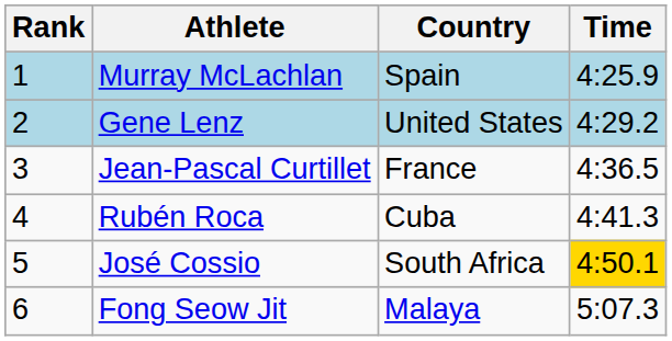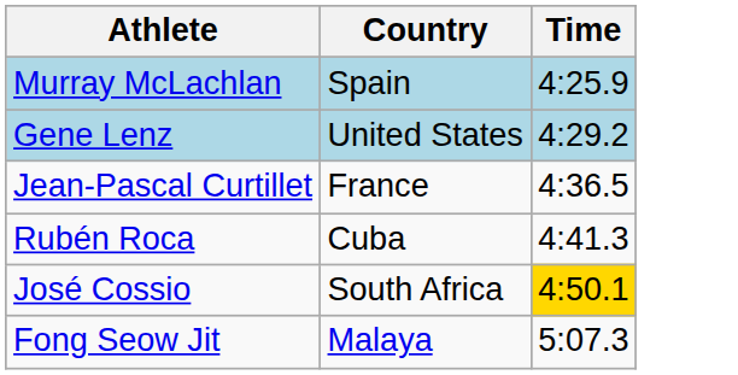- column: Rank | 1 | 2 | 3 | 4 | 5 | 6
